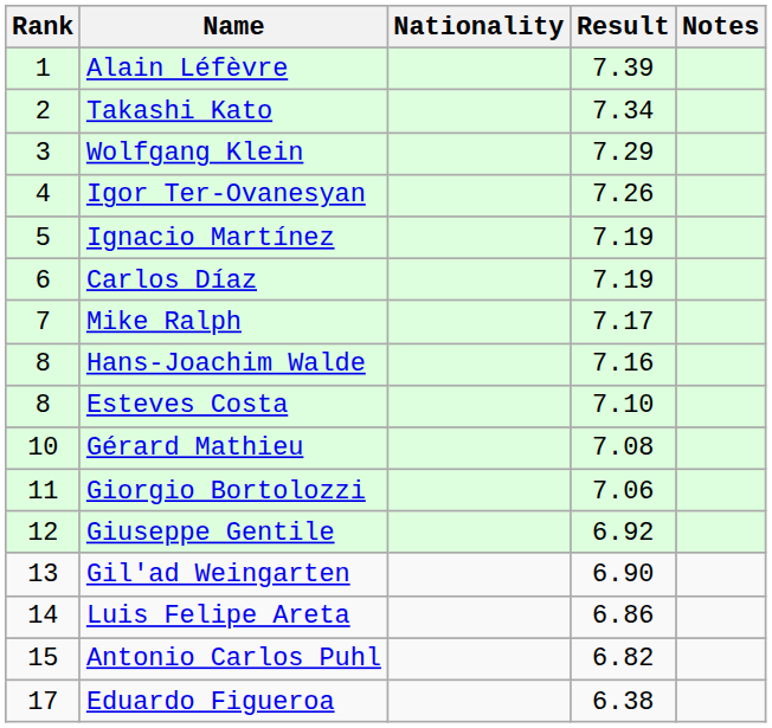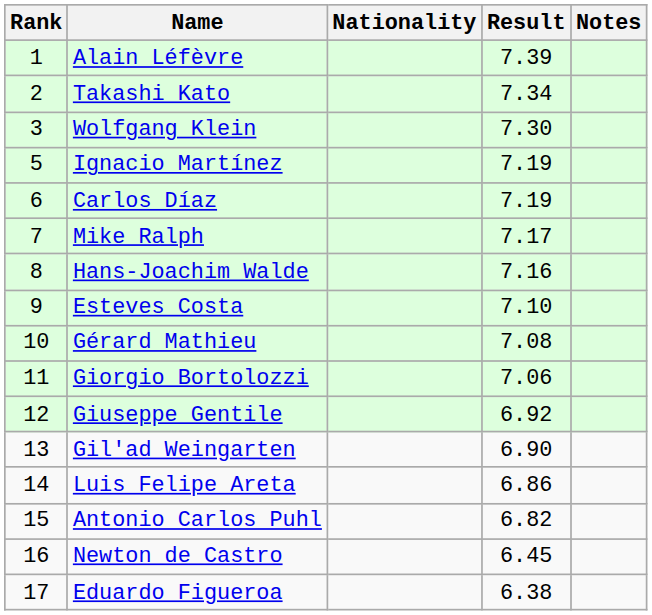Wolfgang Klein | Result: 7.29 -> 7.30
- row: 4 | Igor Ter-Ovanesyan | 7.26
Esteves Costa | Rank: 8 -> 9
+ row: 16 | Newton de Castro | 6.45
